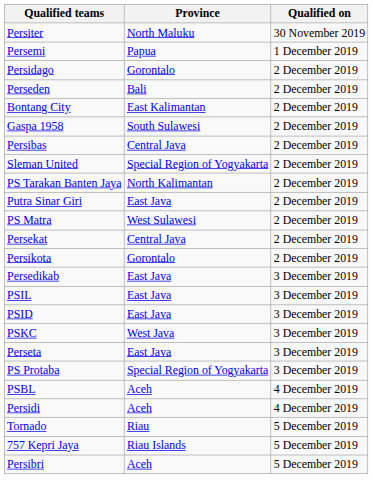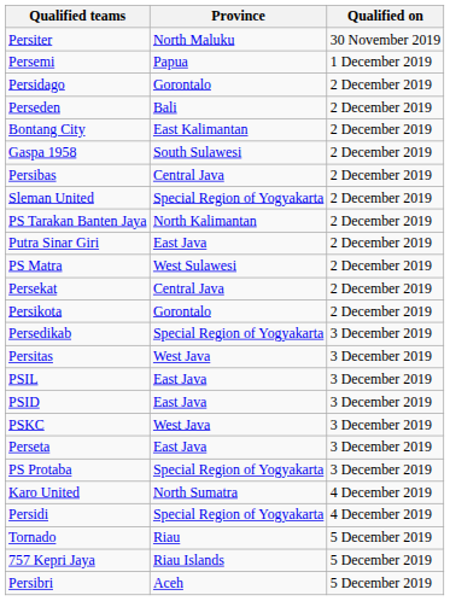Persedikab | Province: East Java -> Special Region of Yogyakarta
+ row: Persitas | West Java | 3 December 2019
- row: PSBL | Aceh | 4 December 2019
+ row: Karo United | North Sumatra | 4 December 2019
Persidi | Province: Aceh -> Special Region of Yogyakarta
